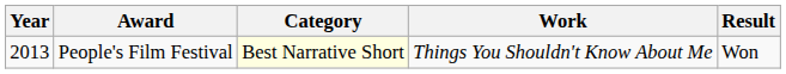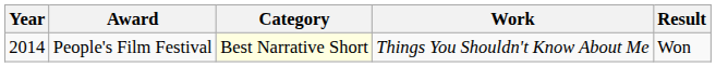People's Film Festival | Year: 2013 -> 2014
